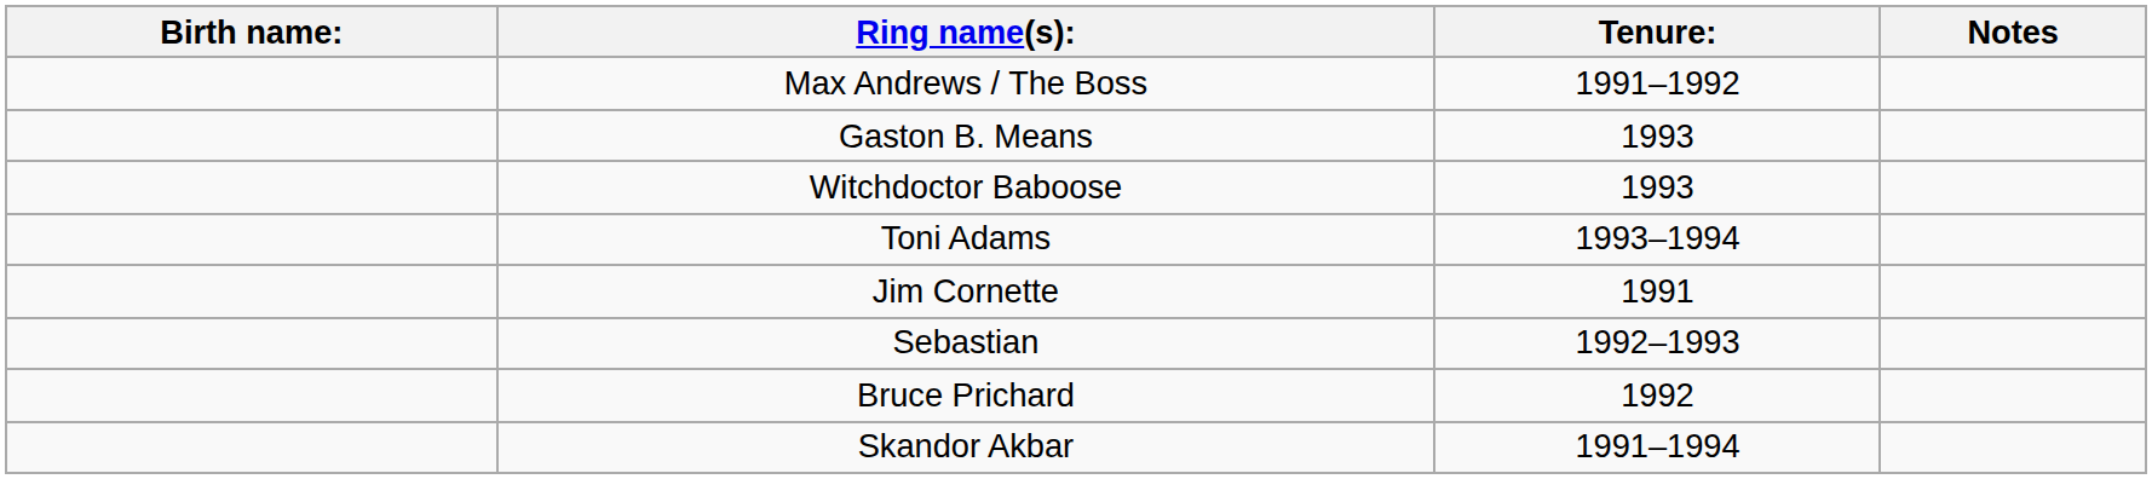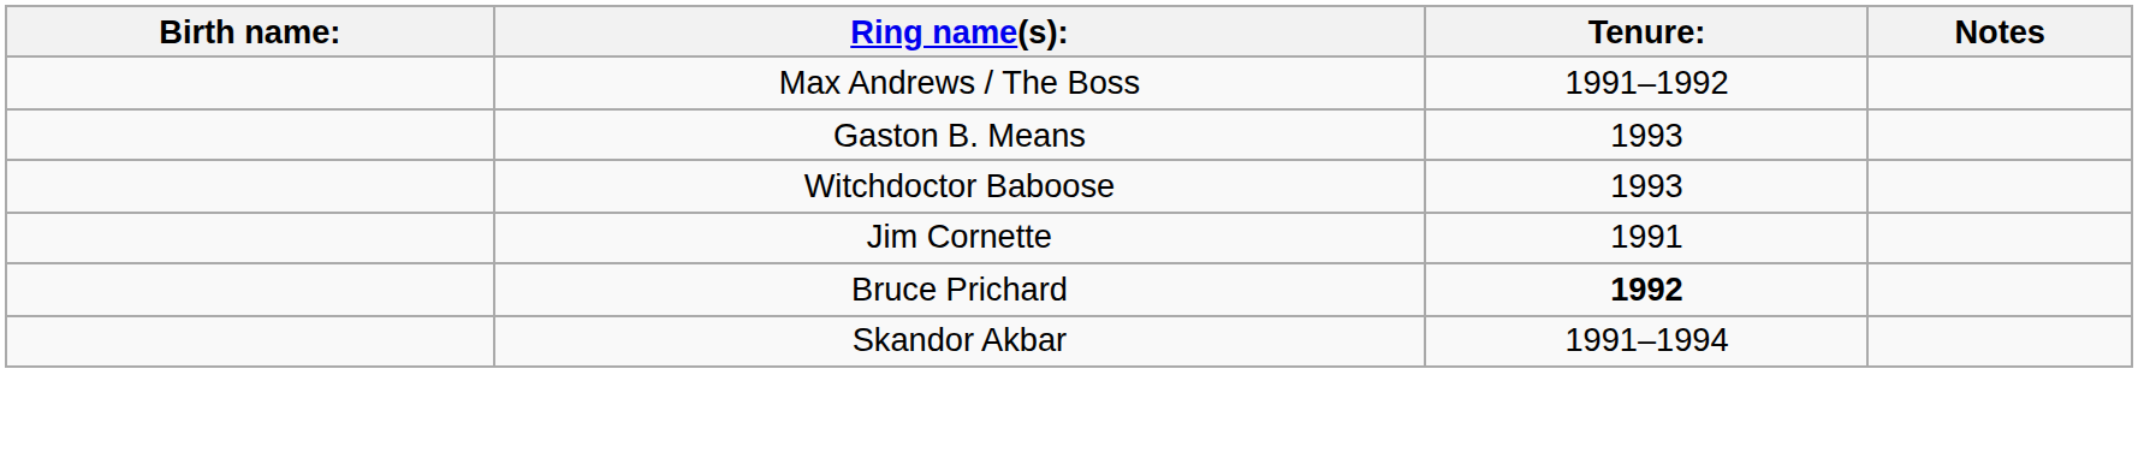- row: Toni Adams | 1993–1994
- row: Sebastian | 1992–1993
Bruce Prichard | Tenure:: normal -> bold
